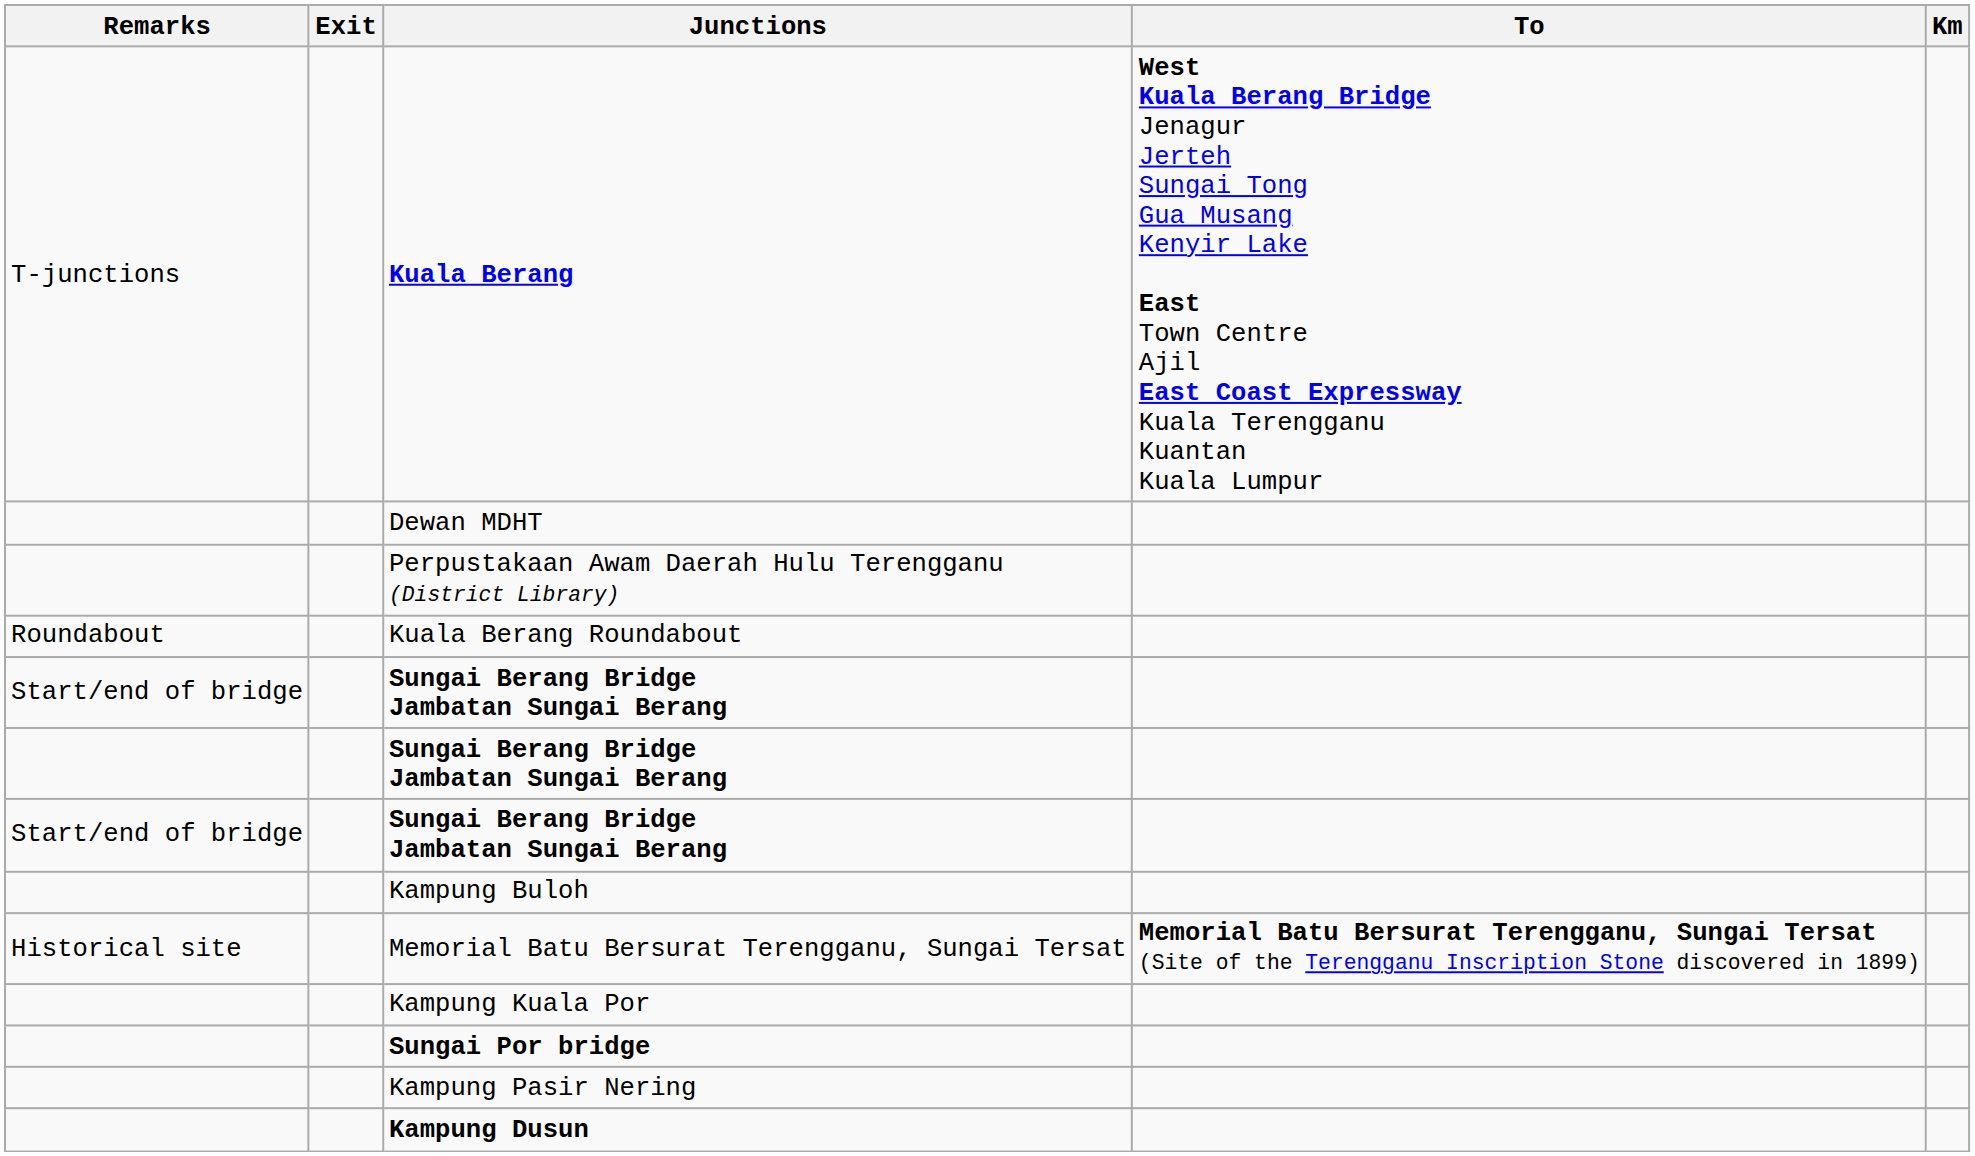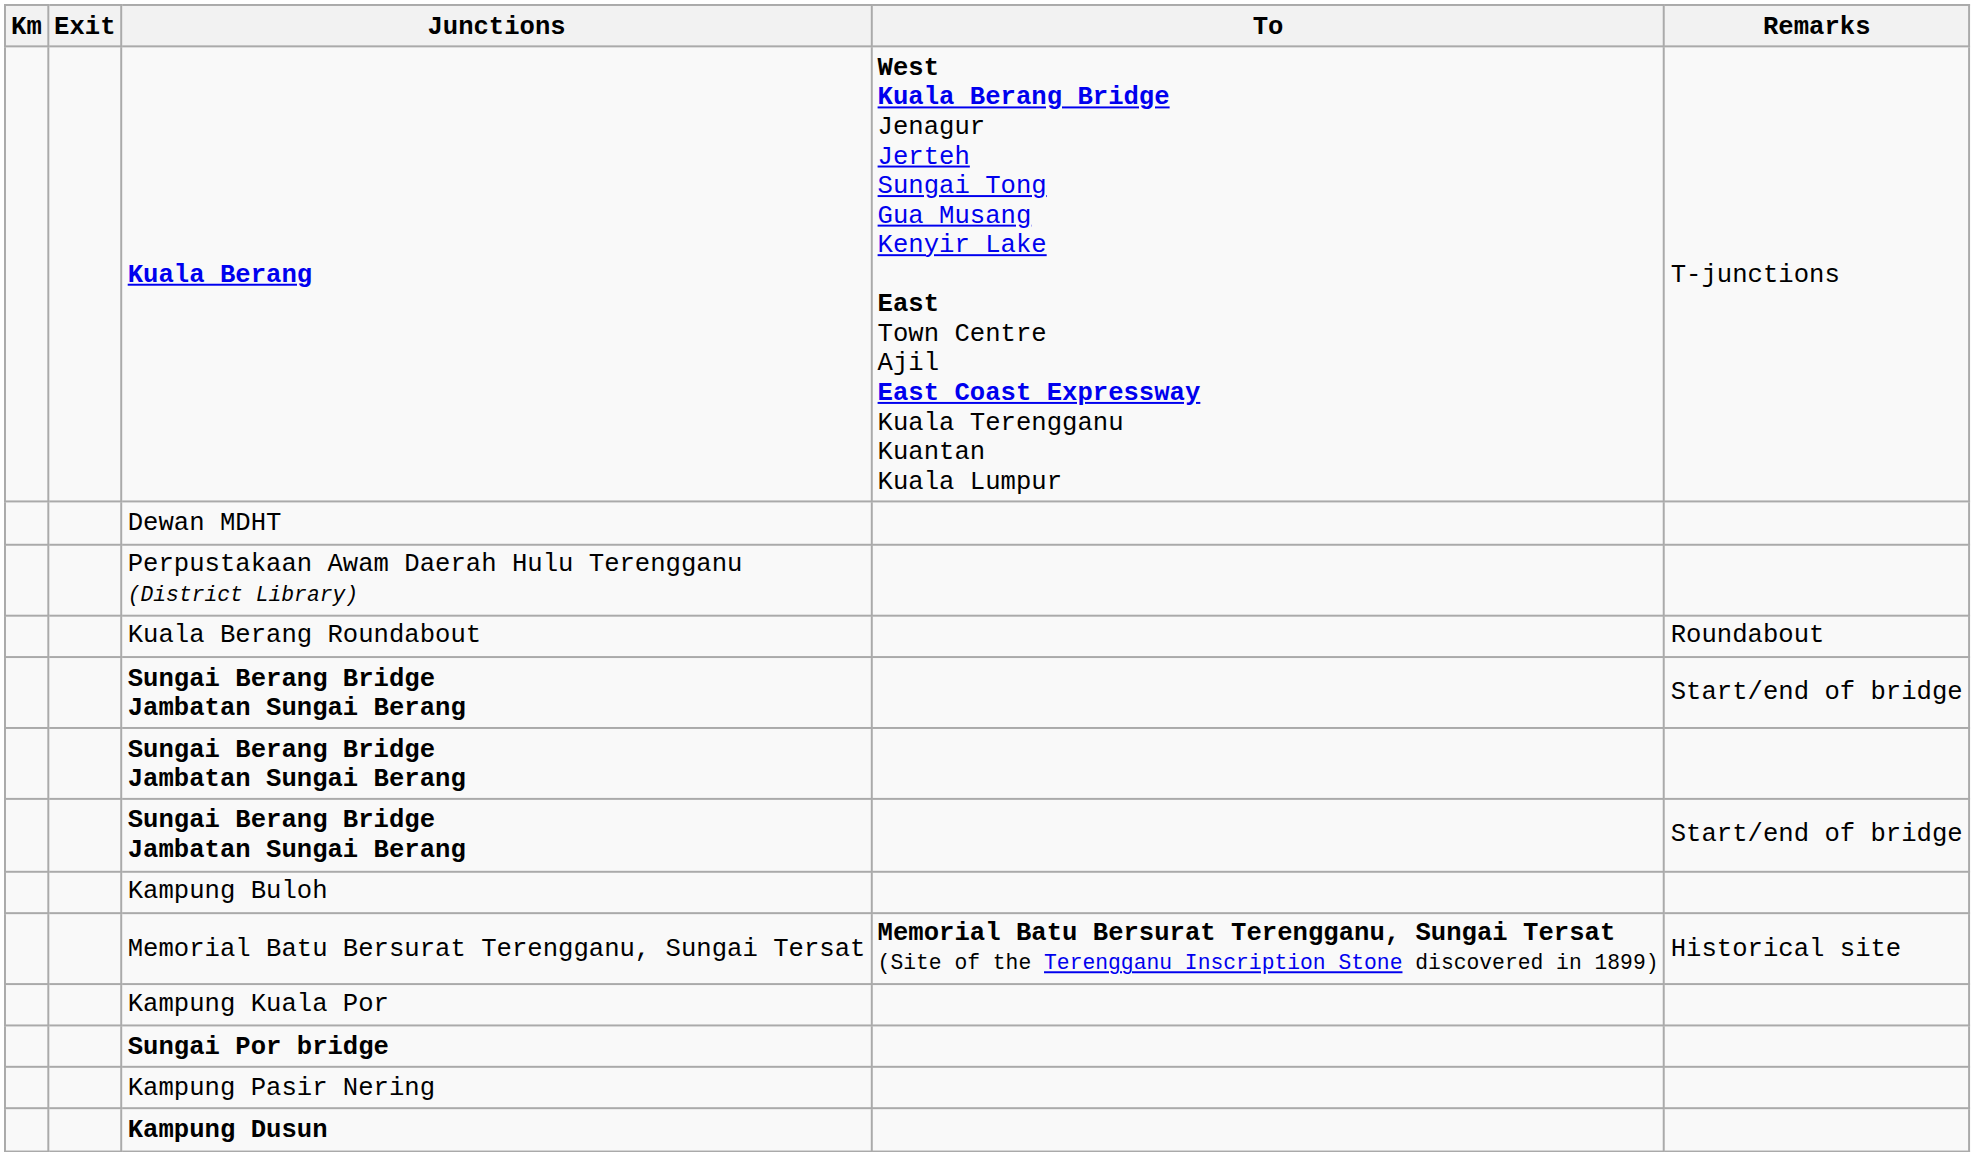columns swapped: Km <-> Remarks
